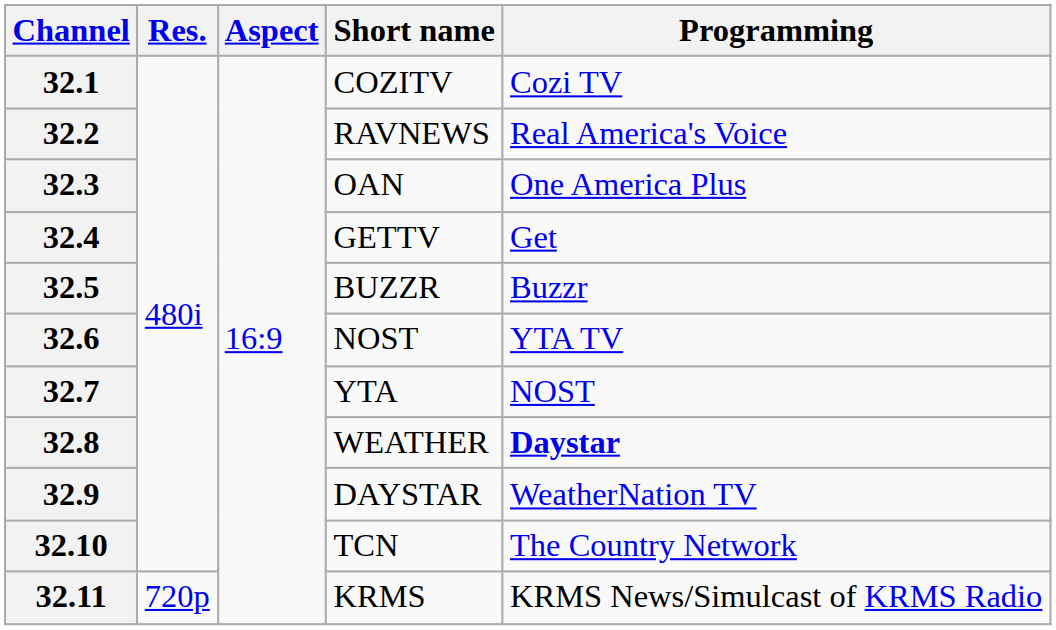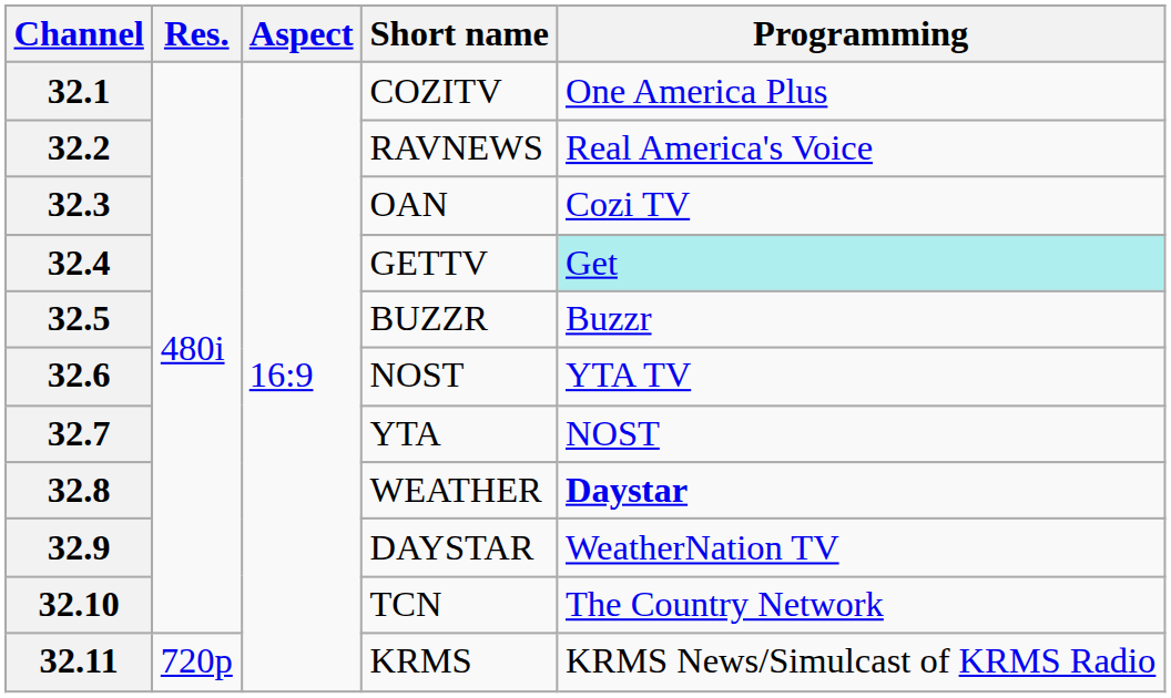32.1 | Programming: Cozi TV -> One America Plus
32.3 | Programming: One America Plus -> Cozi TV
32.4 | Programming: no background -> paleturquoise background
